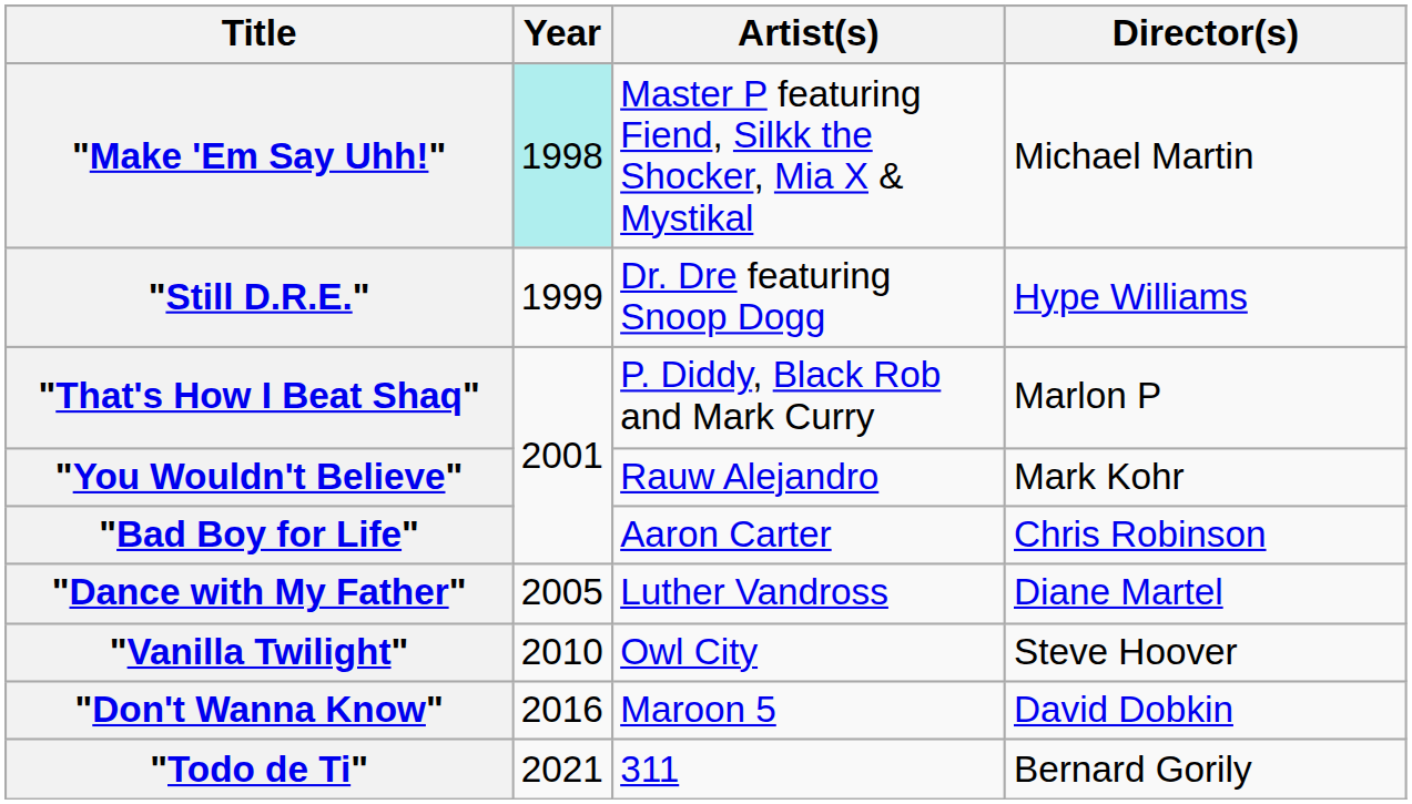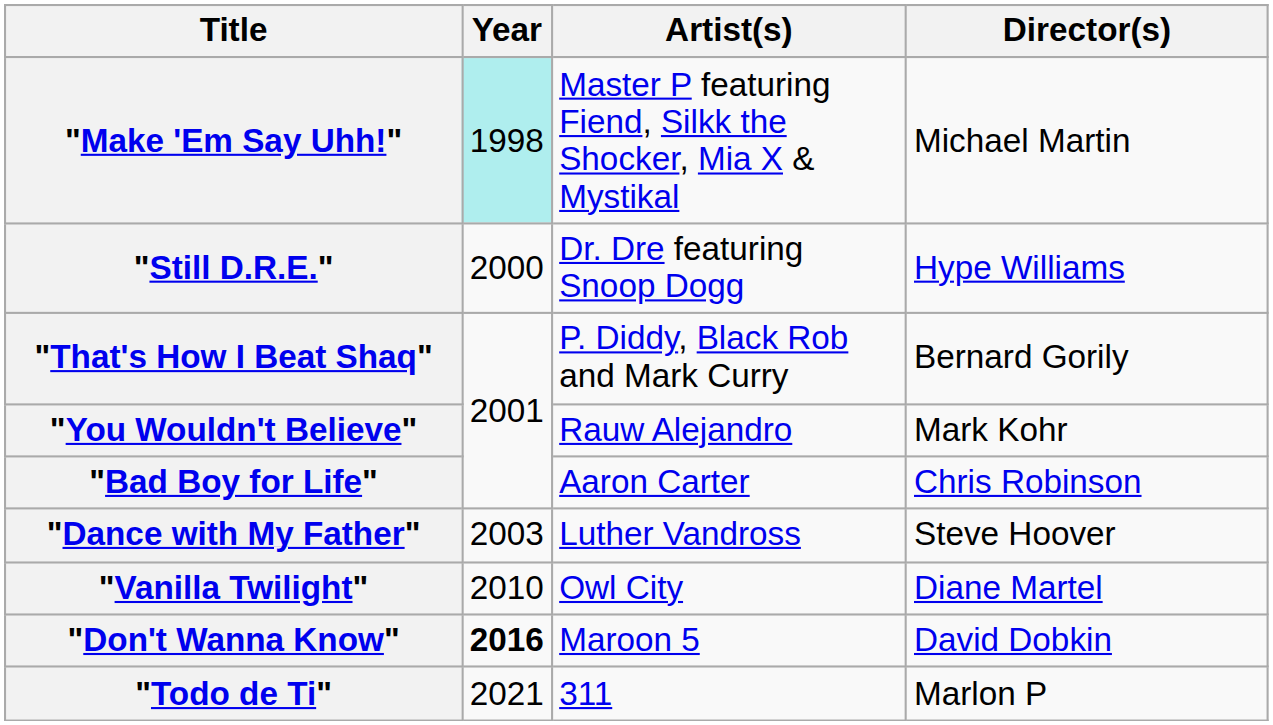"Still D.R.E." | Year: 1999 -> 2000
"That's How I Beat Shaq" | Director(s): Marlon P -> Bernard Gorily
"Dance with My Father" | Year: 2005 -> 2003
"Dance with My Father" | Director(s): Diane Martel -> Steve Hoover
"Vanilla Twilight" | Director(s): Steve Hoover -> Diane Martel
"Don't Wanna Know" | Year: normal -> bold
"Todo de Ti" | Director(s): Bernard Gorily -> Marlon P
